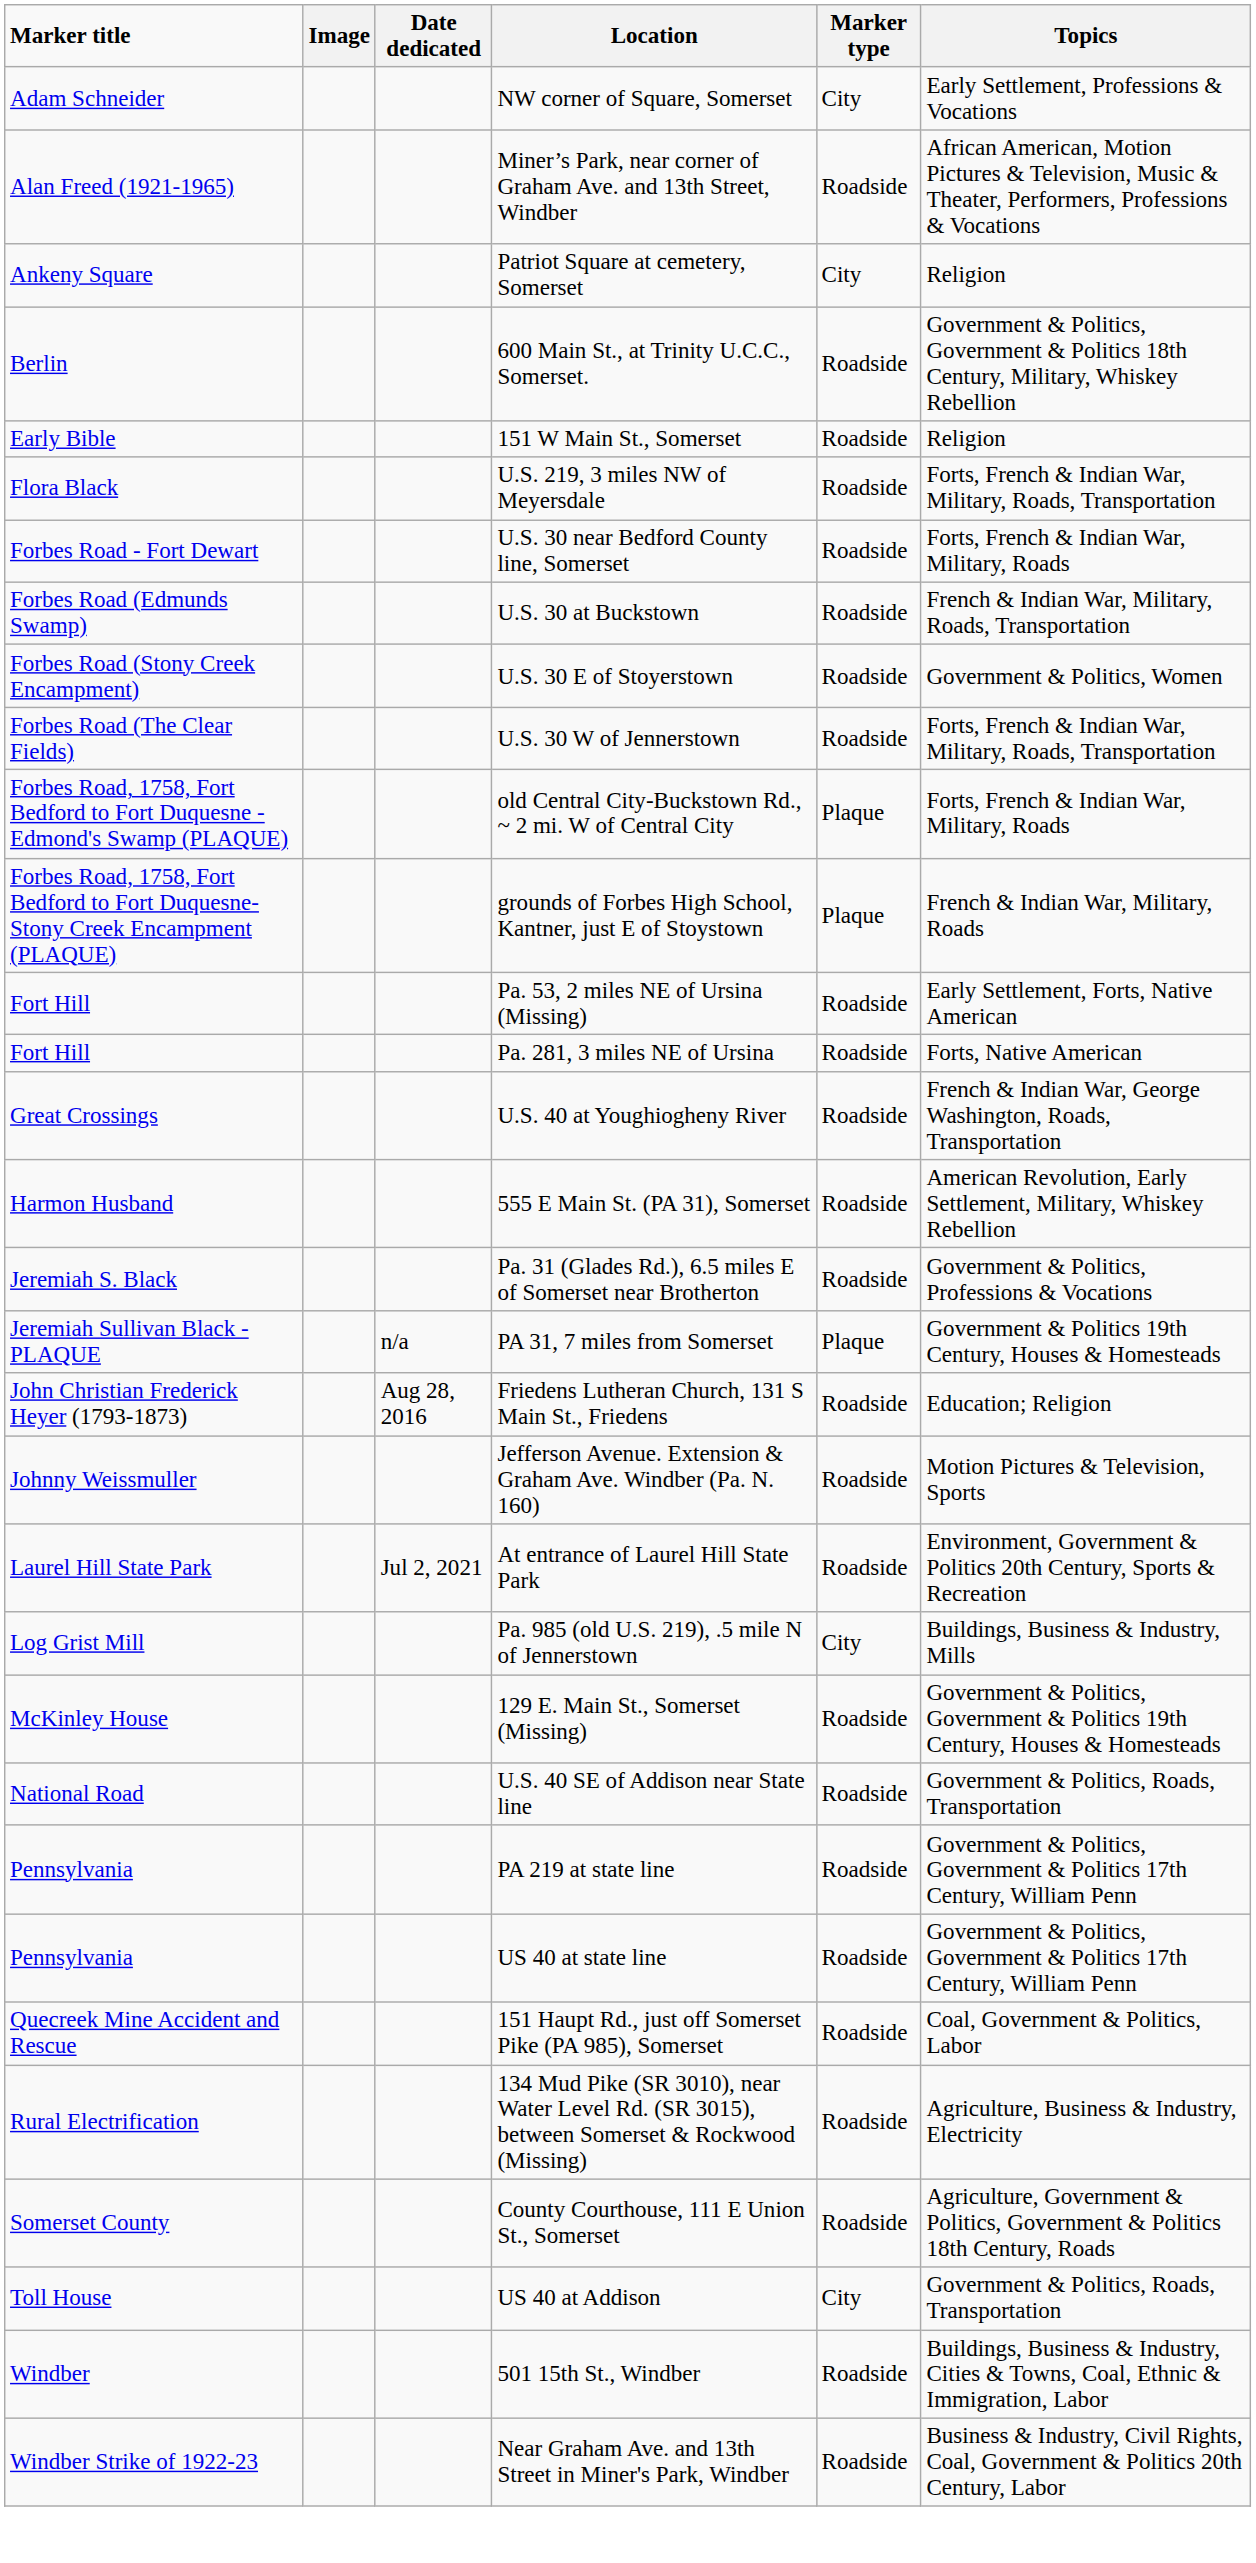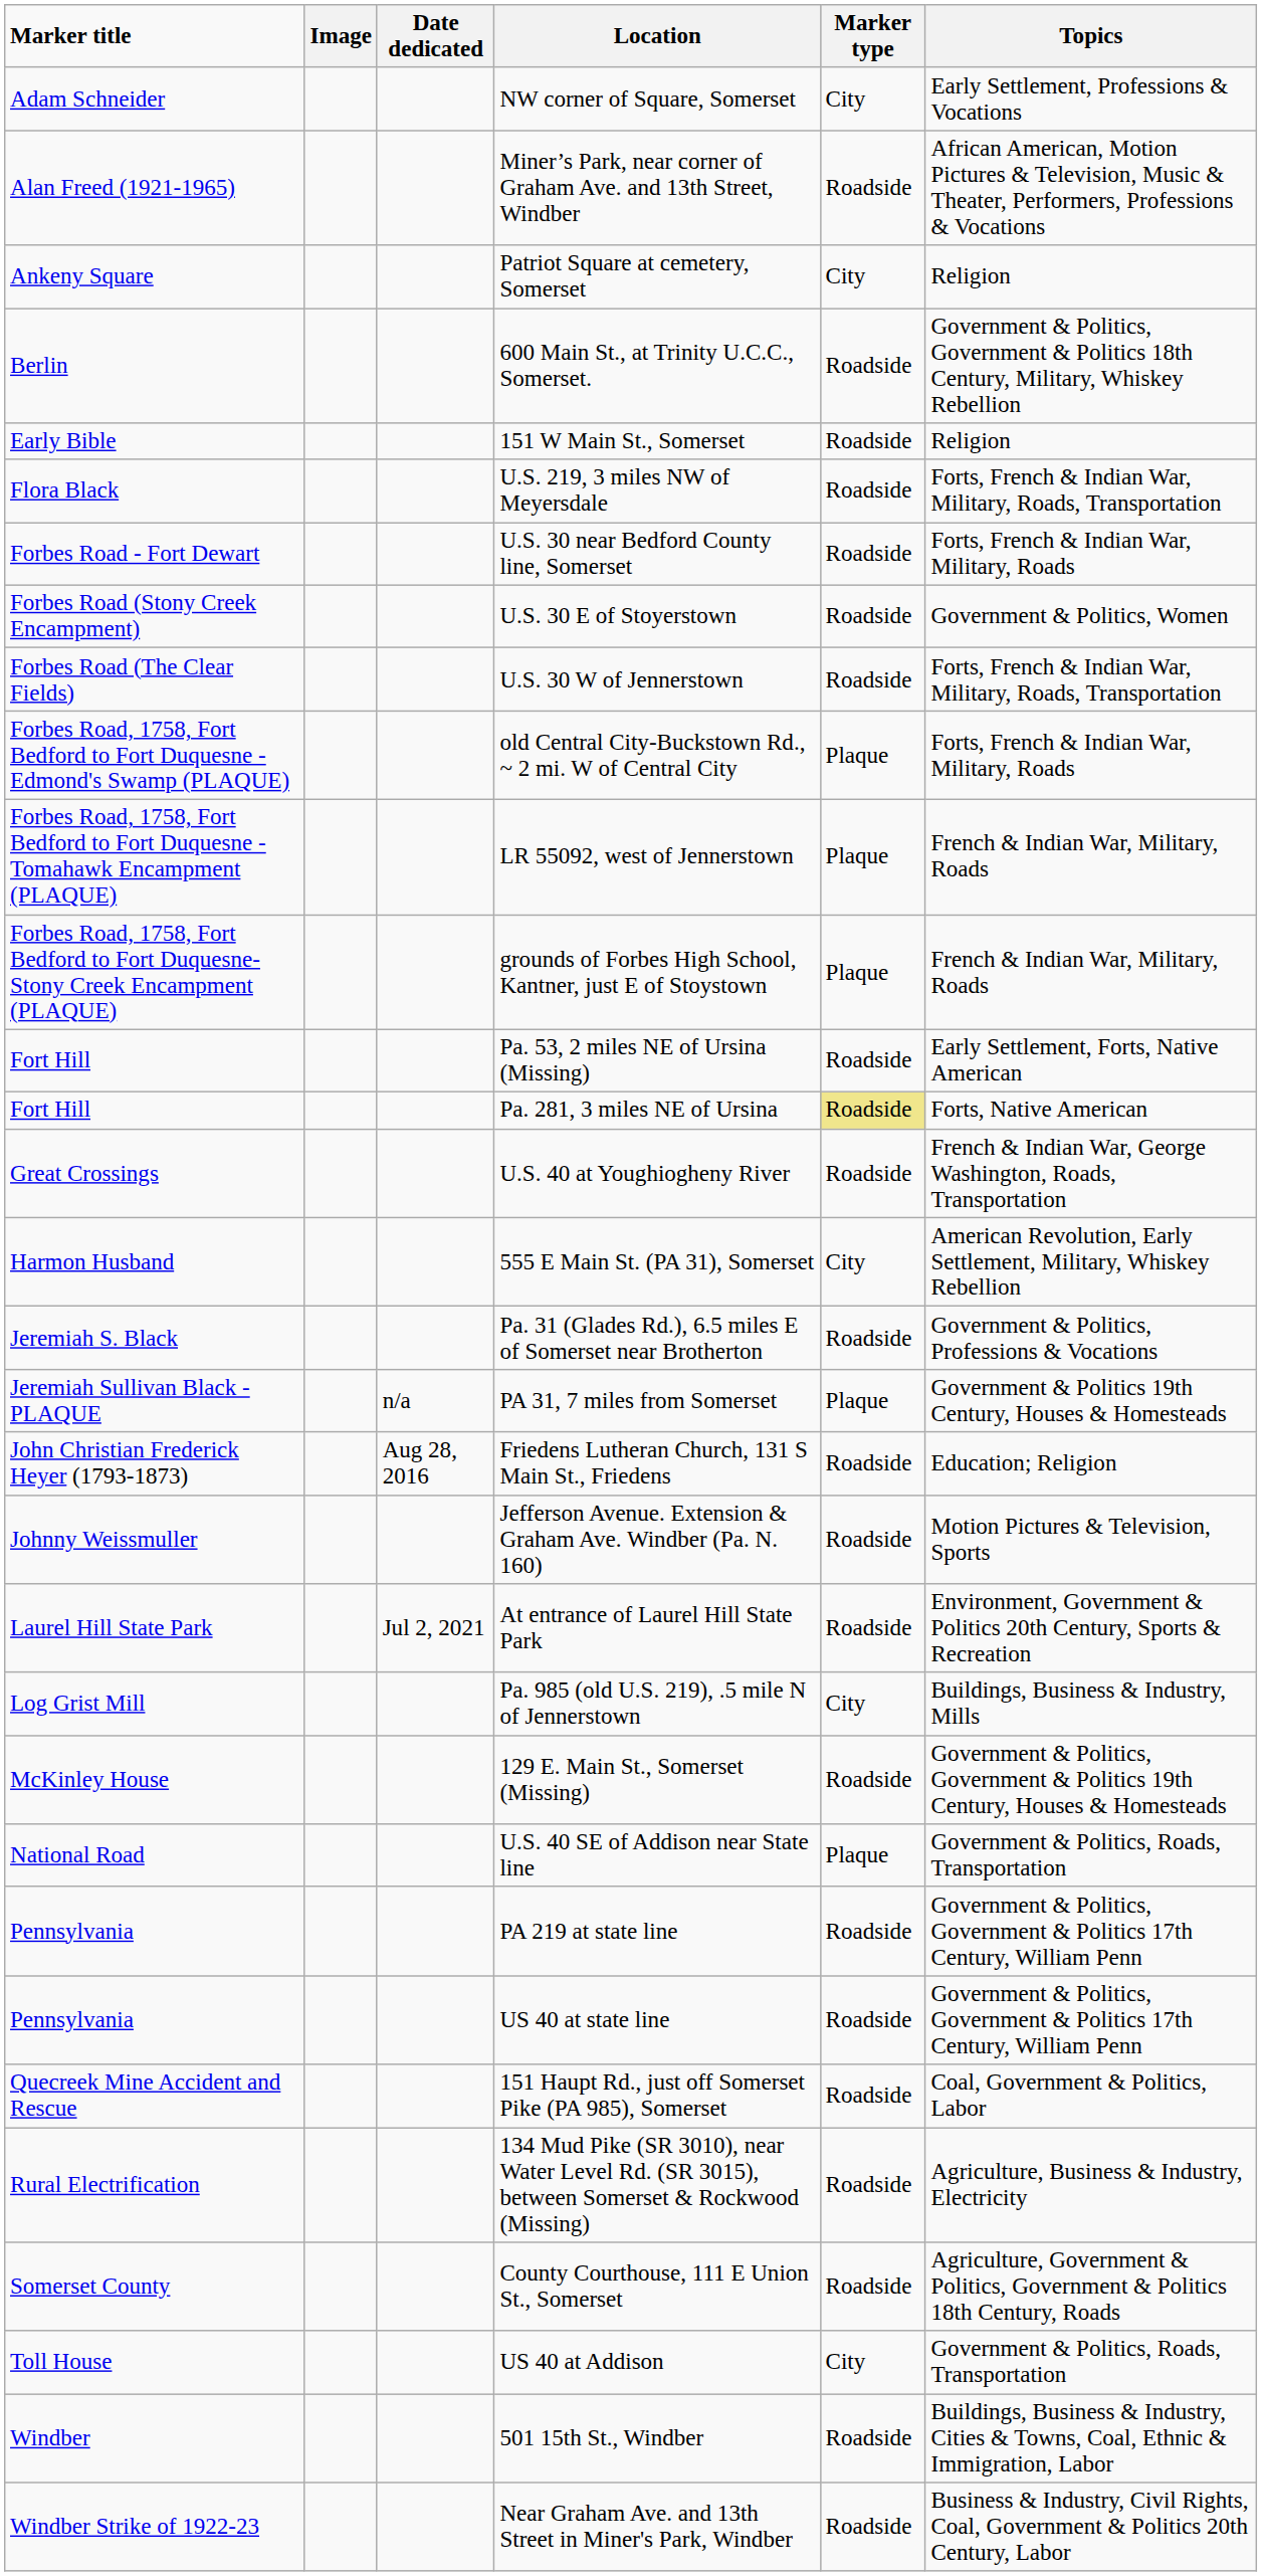- row: Forbes Road (Edmunds Swamp) | U.S. 30 at Buckstown | Roadside | French & Indian War, Military, Roads, Transportation
+ row: Forbes Road, 1758, Fort Bedford to Fort Duquesne - Tomahawk Encampment (PLAQUE) | LR 55092, west of Jennerstown | Plaque | French & Indian War, Military, Roads
Pa. 281, 3 miles NE of Ursina | Marker type: no background -> khaki background
555 E Main St. (PA 31), Somerset | Marker type: Roadside -> City
U.S. 40 SE of Addison near State line | Marker type: Roadside -> Plaque
